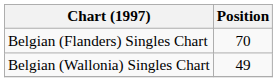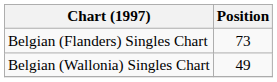Belgian (Flanders) Singles Chart | Position: 70 -> 73
